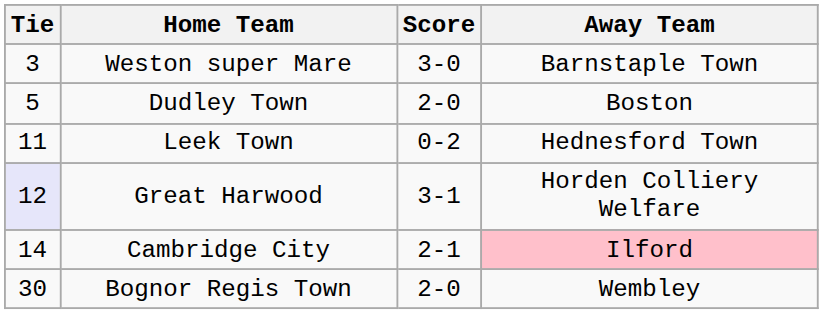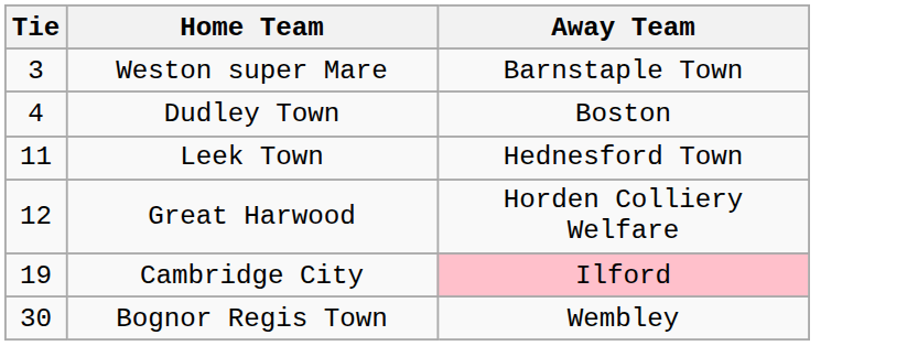- column: Score | 3-0 | 2-0 | 0-2 | 3-1 | 2-1 | 2-0
Dudley Town | Tie: 5 -> 4
Great Harwood | Tie: lavender background -> no background
Cambridge City | Tie: 14 -> 19
